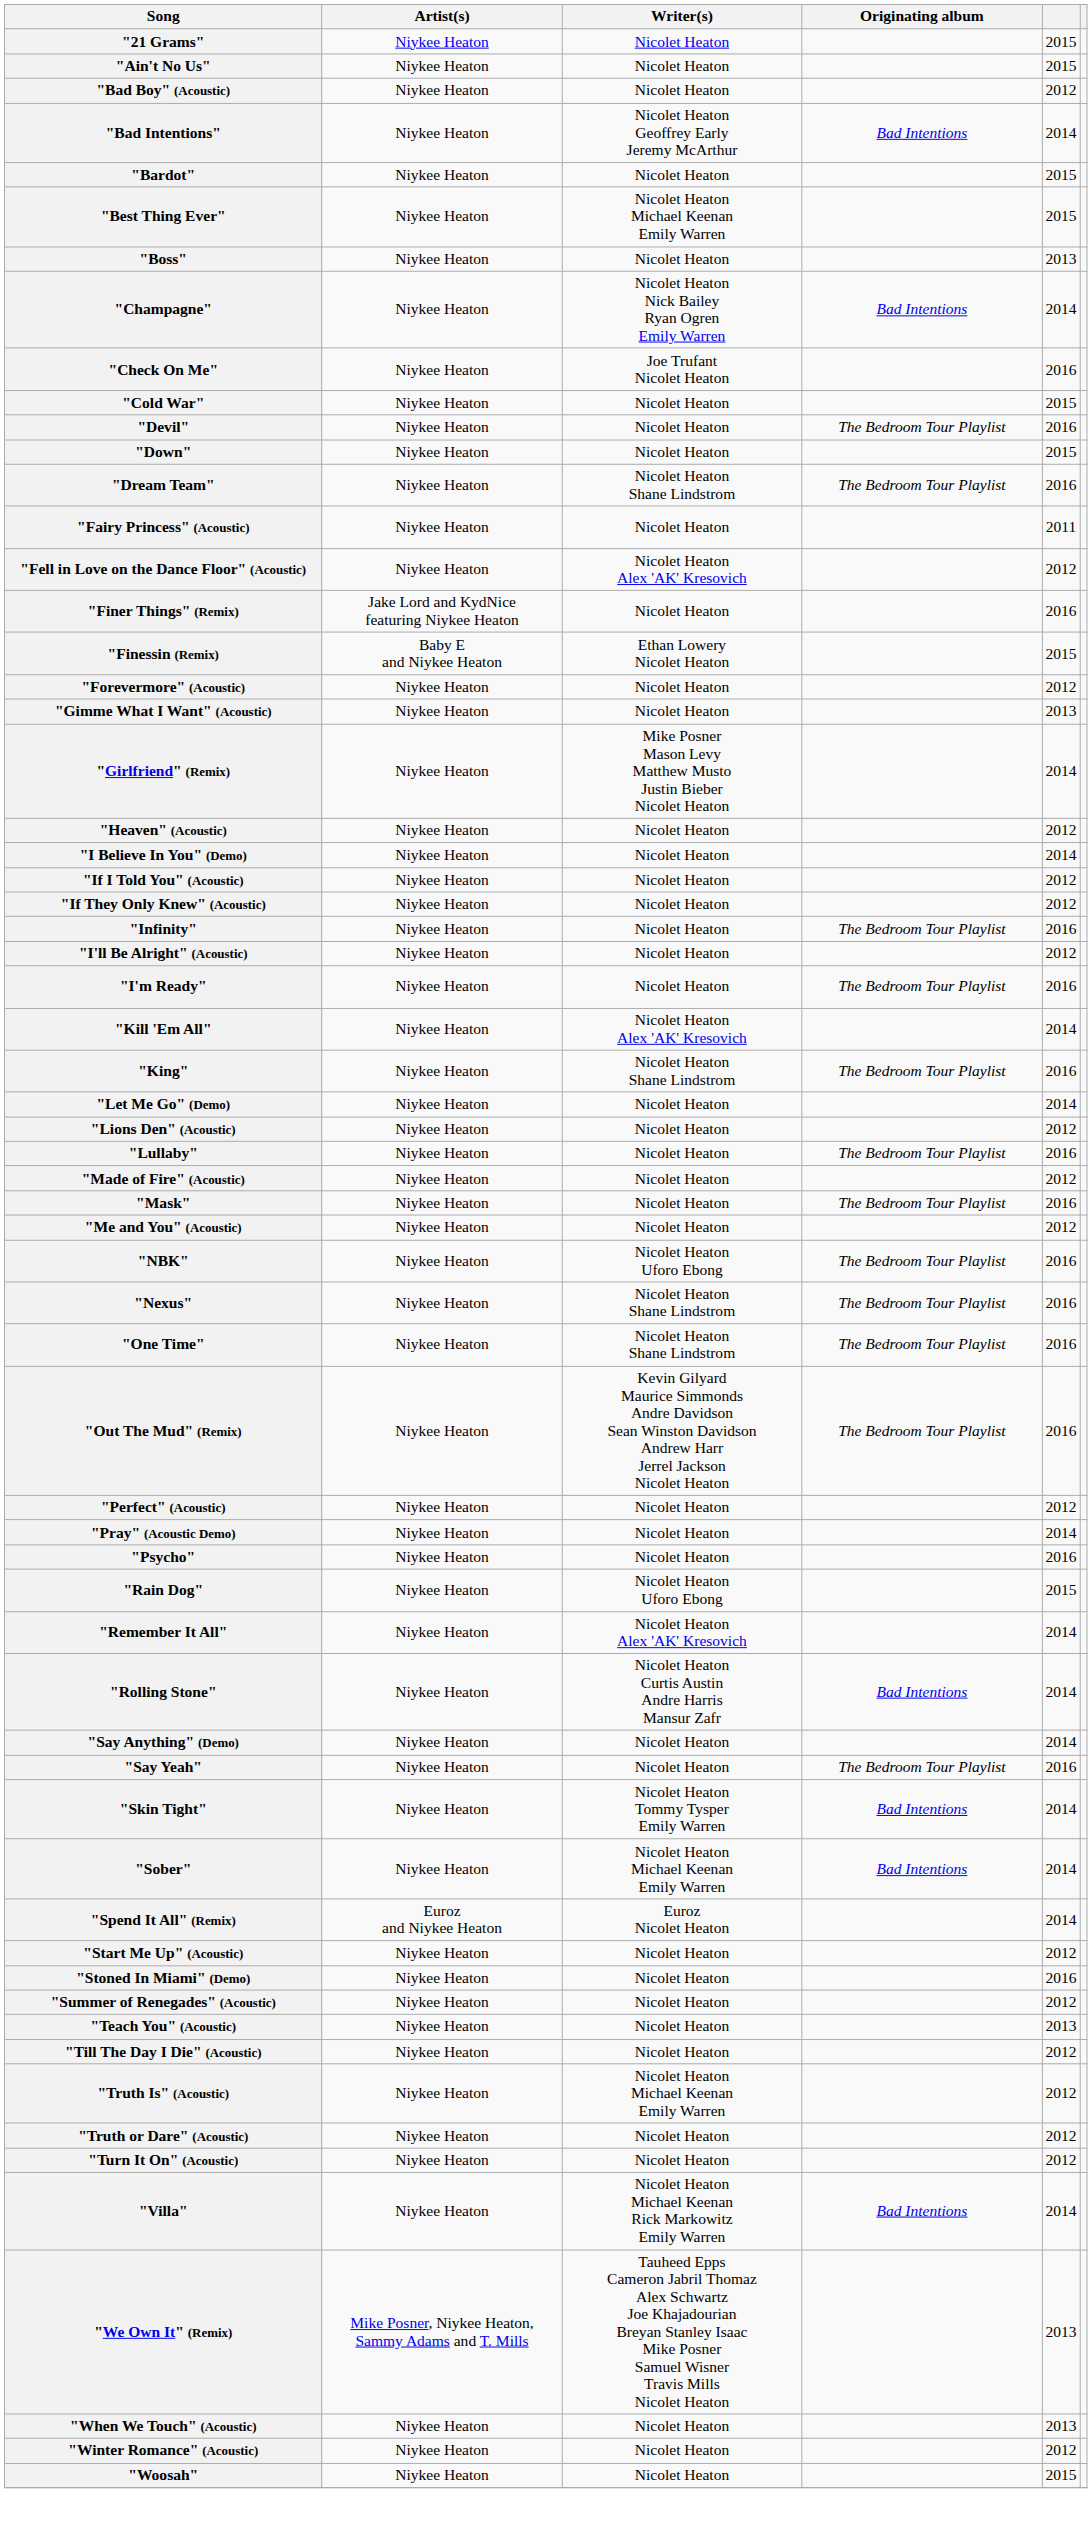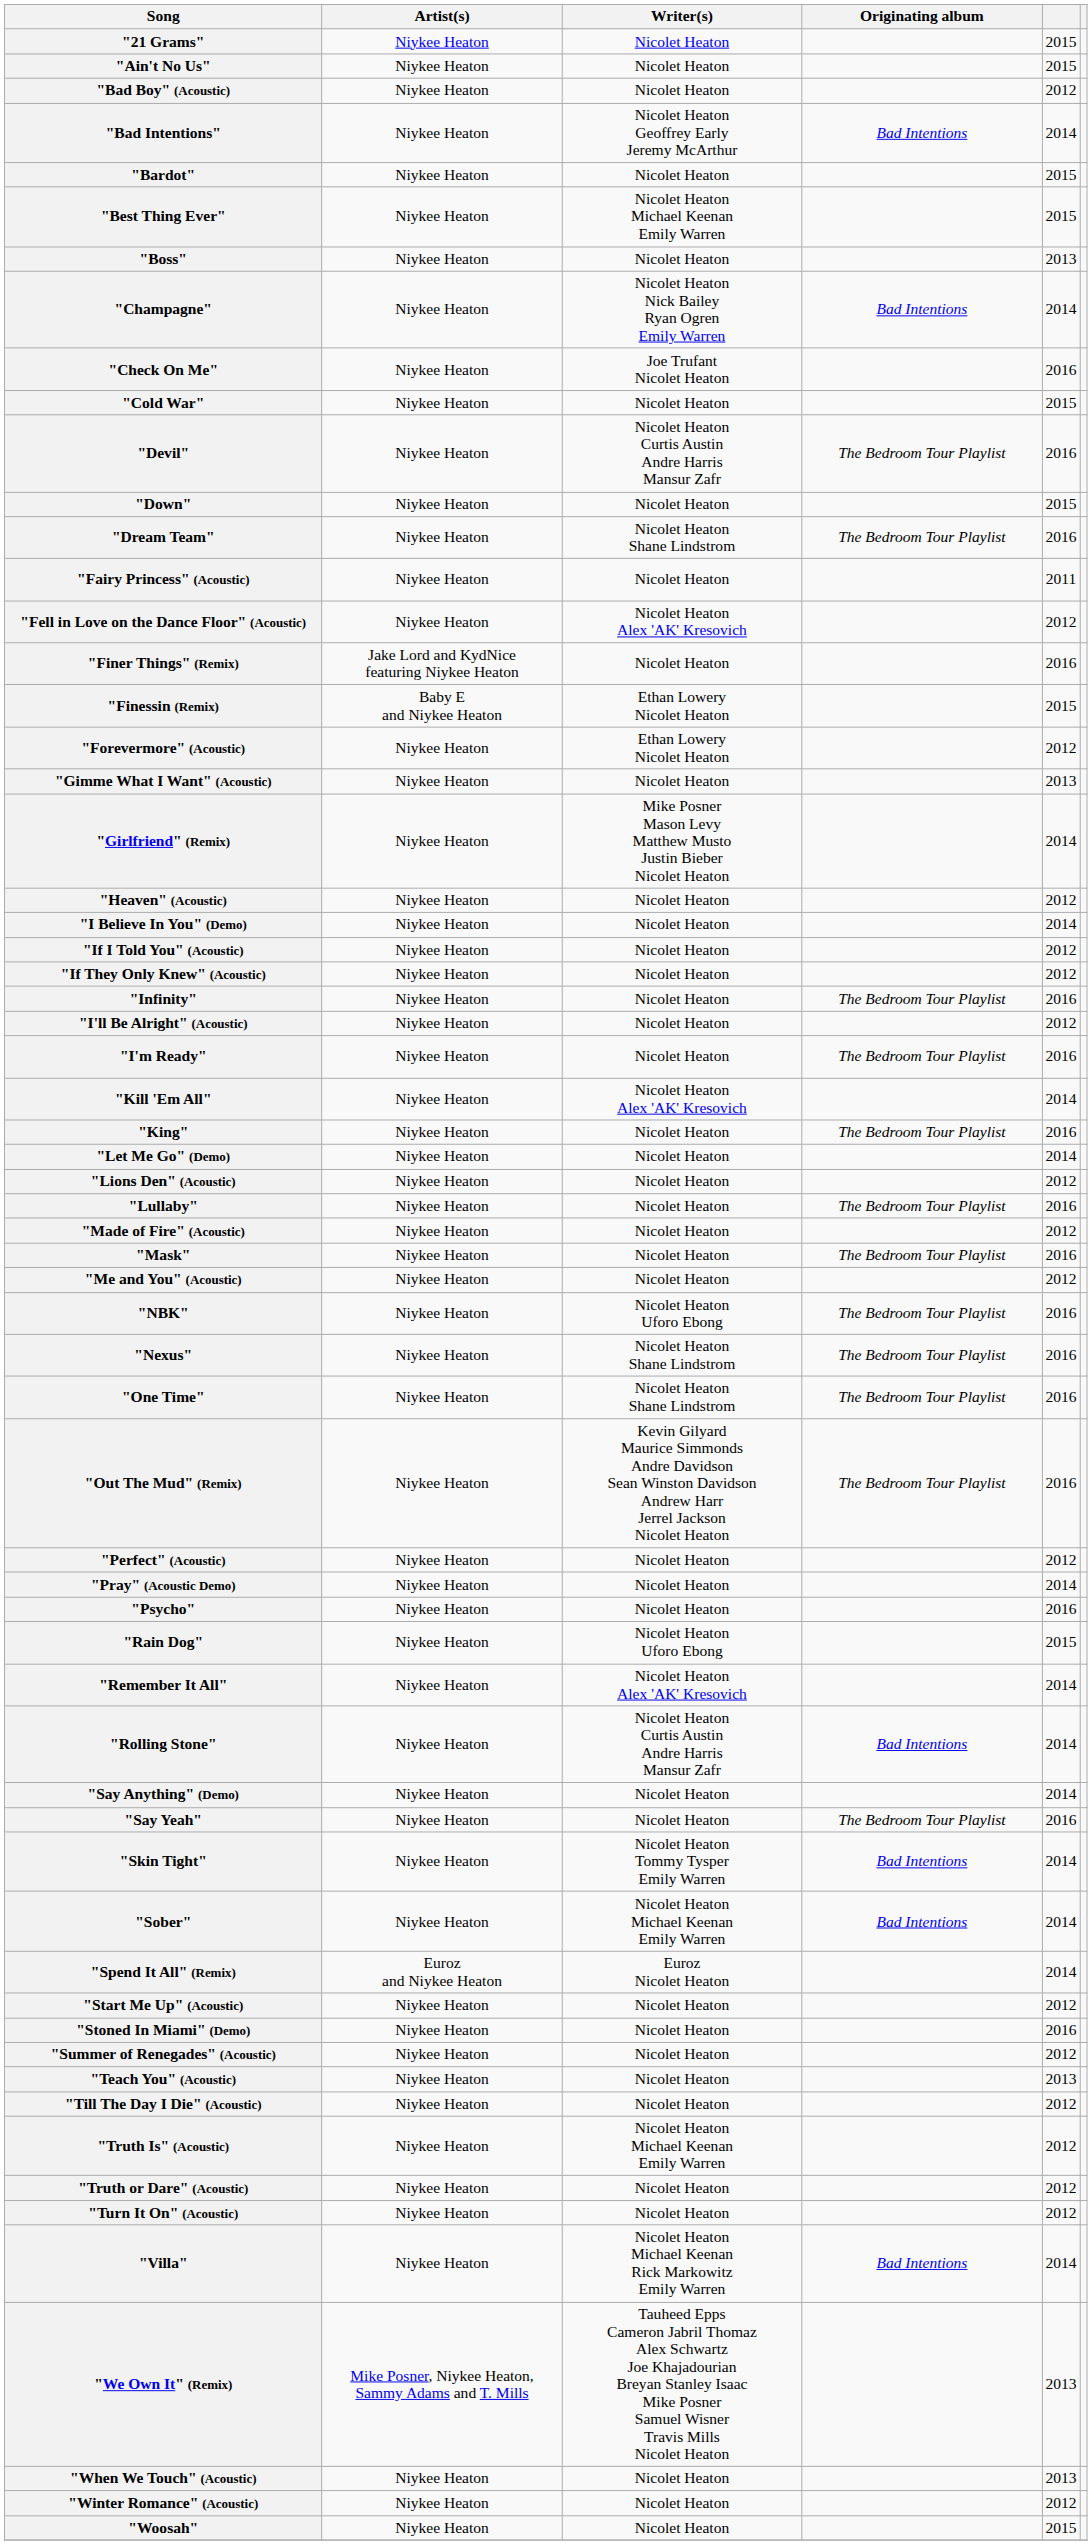"Devil" | Writer(s): Nicolet Heaton -> Nicolet Heaton Curtis Austin Andre Harris Mansur Zafr
"Forevermore" (Acoustic) | Writer(s): Nicolet Heaton -> Ethan Lowery Nicolet Heaton
"King" | Writer(s): Nicolet Heaton Shane Lindstrom -> Nicolet Heaton
